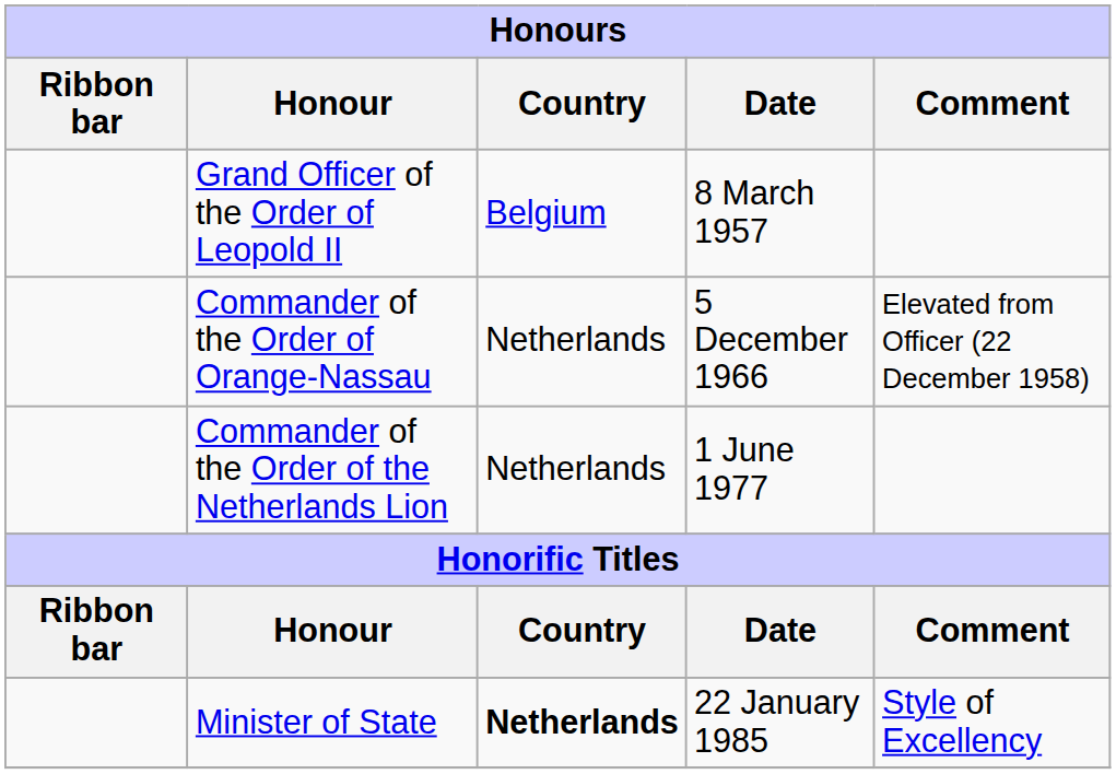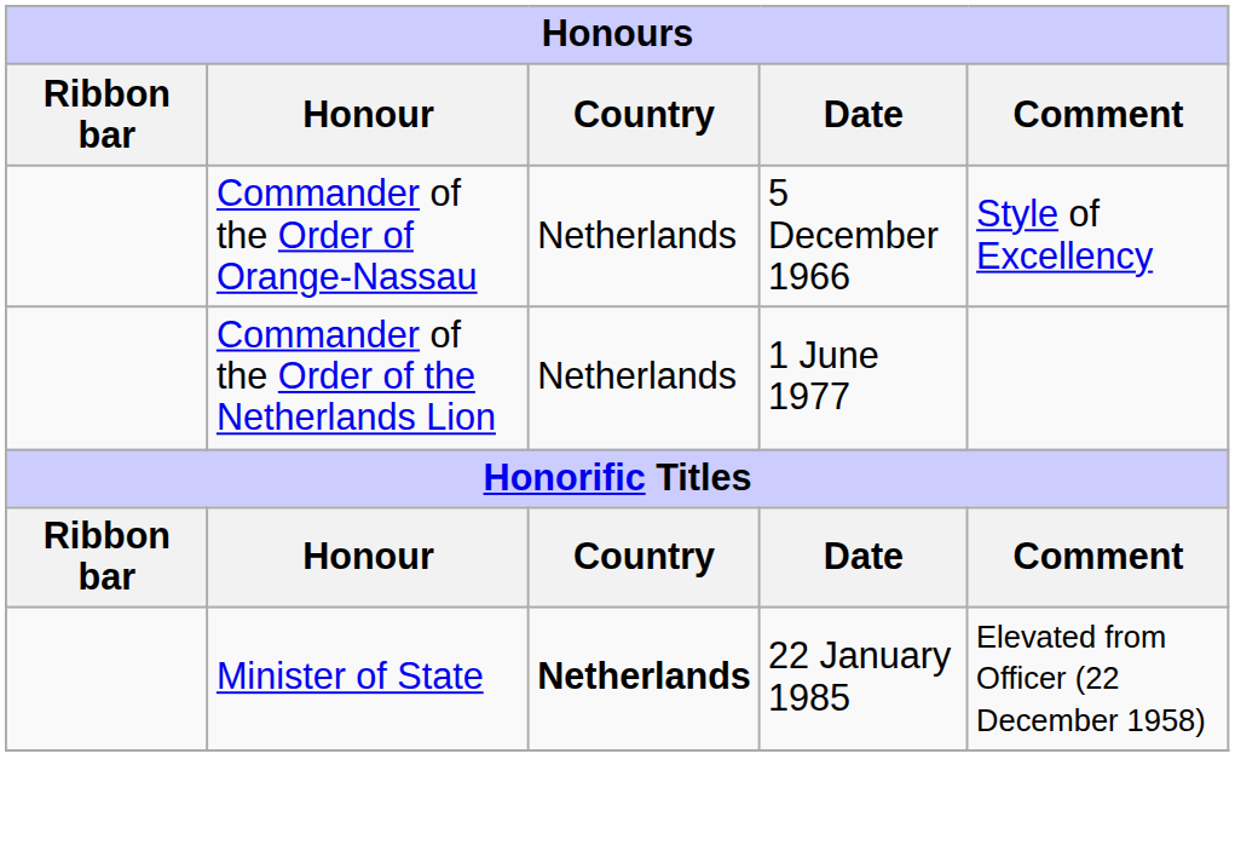- row: Grand Officer of the Order of Leopold II | Belgium | 8 March 1957
Commander of the Order of Orange-Nassau | Comment: Elevated from Officer (22 December 1958) -> Style of Excellency
Minister of State | Comment: Style of Excellency -> Elevated from Officer (22 December 1958)
